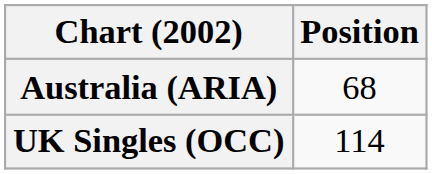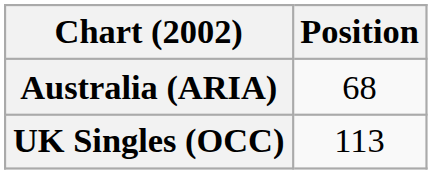UK Singles (OCC) | Position: 114 -> 113
